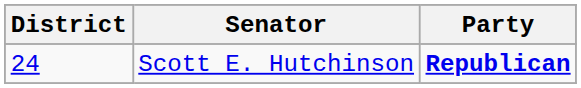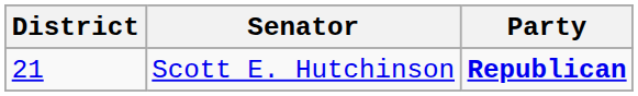Scott E. Hutchinson | District: 24 -> 21
